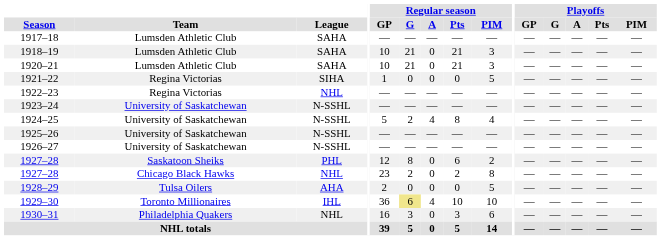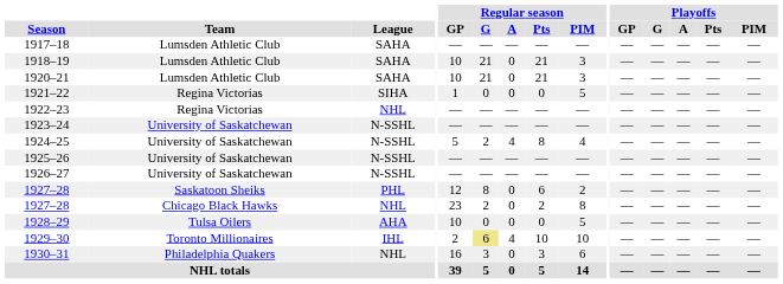1928–29 | Regular season / GP: 2 -> 10
1929–30 | Regular season / GP: 36 -> 2
